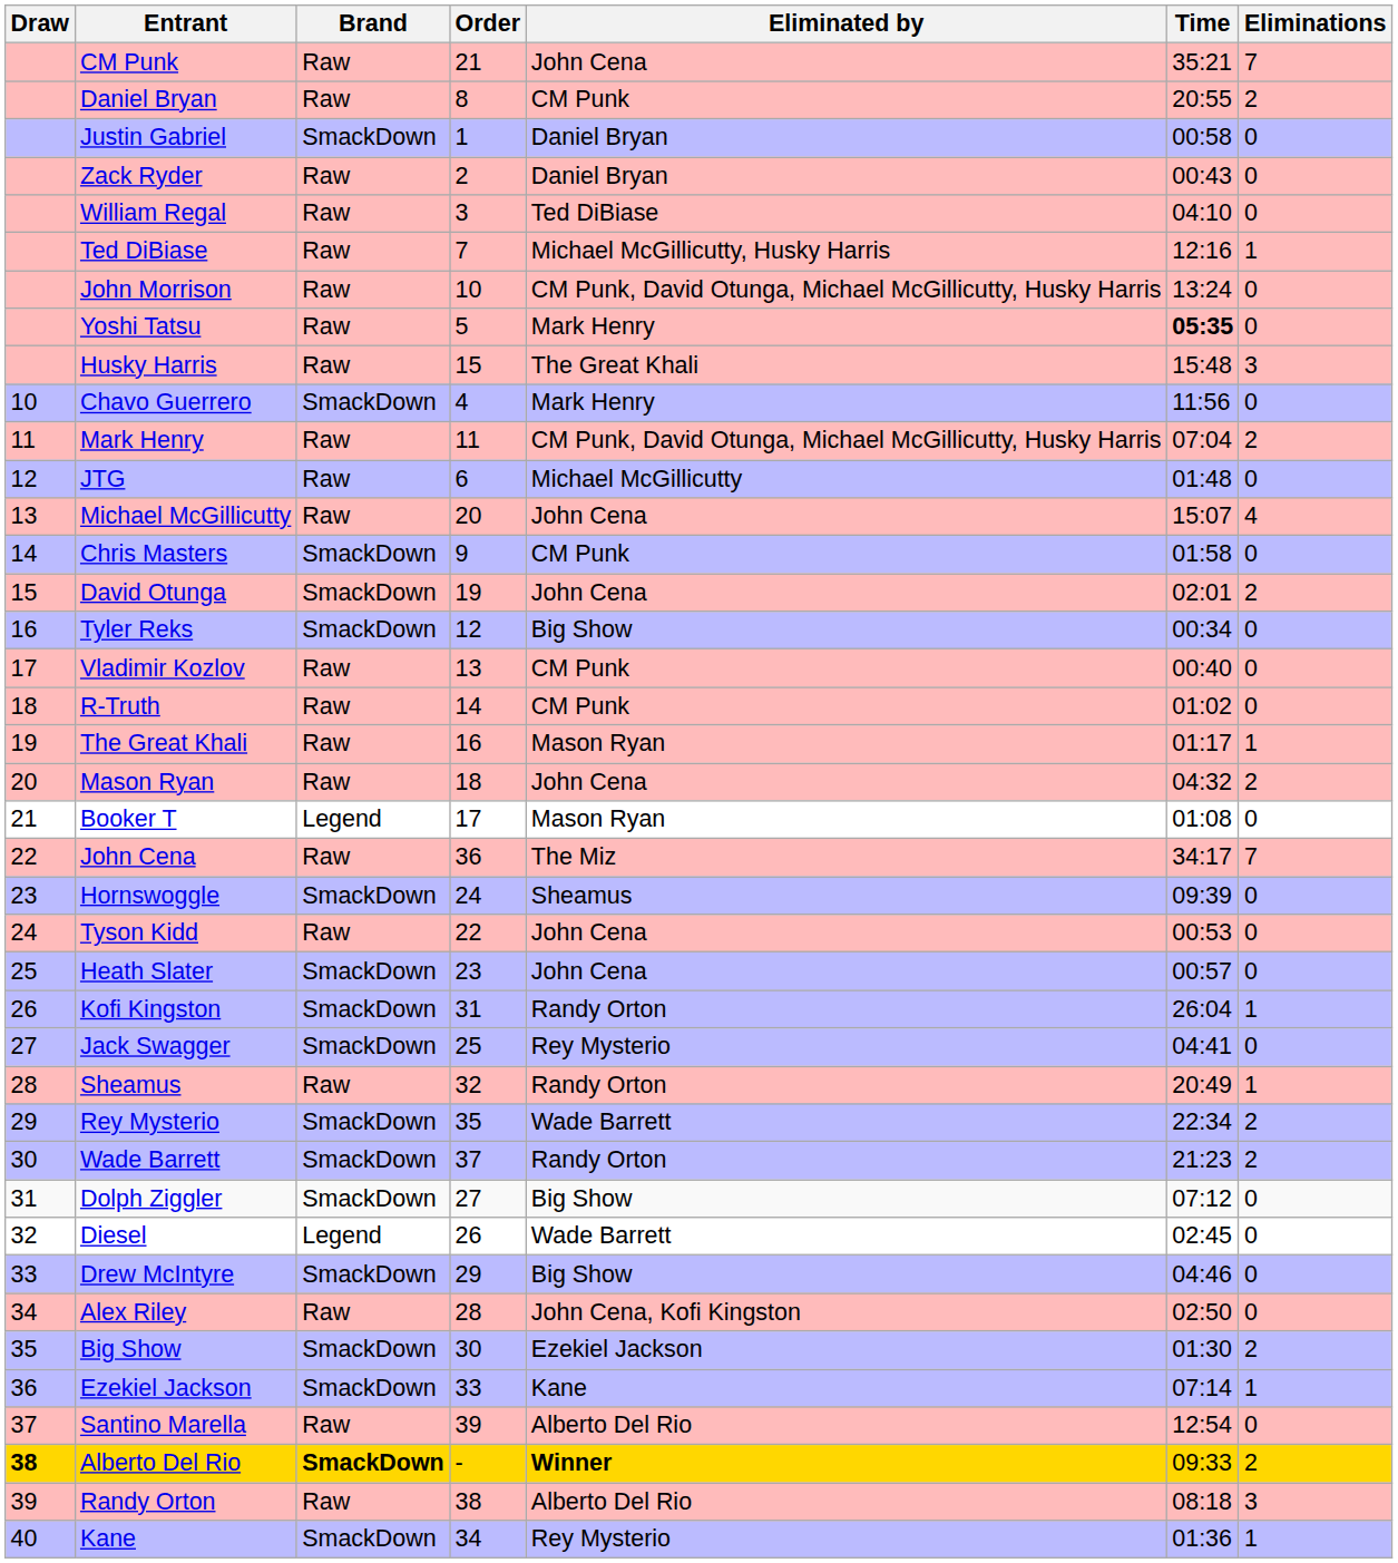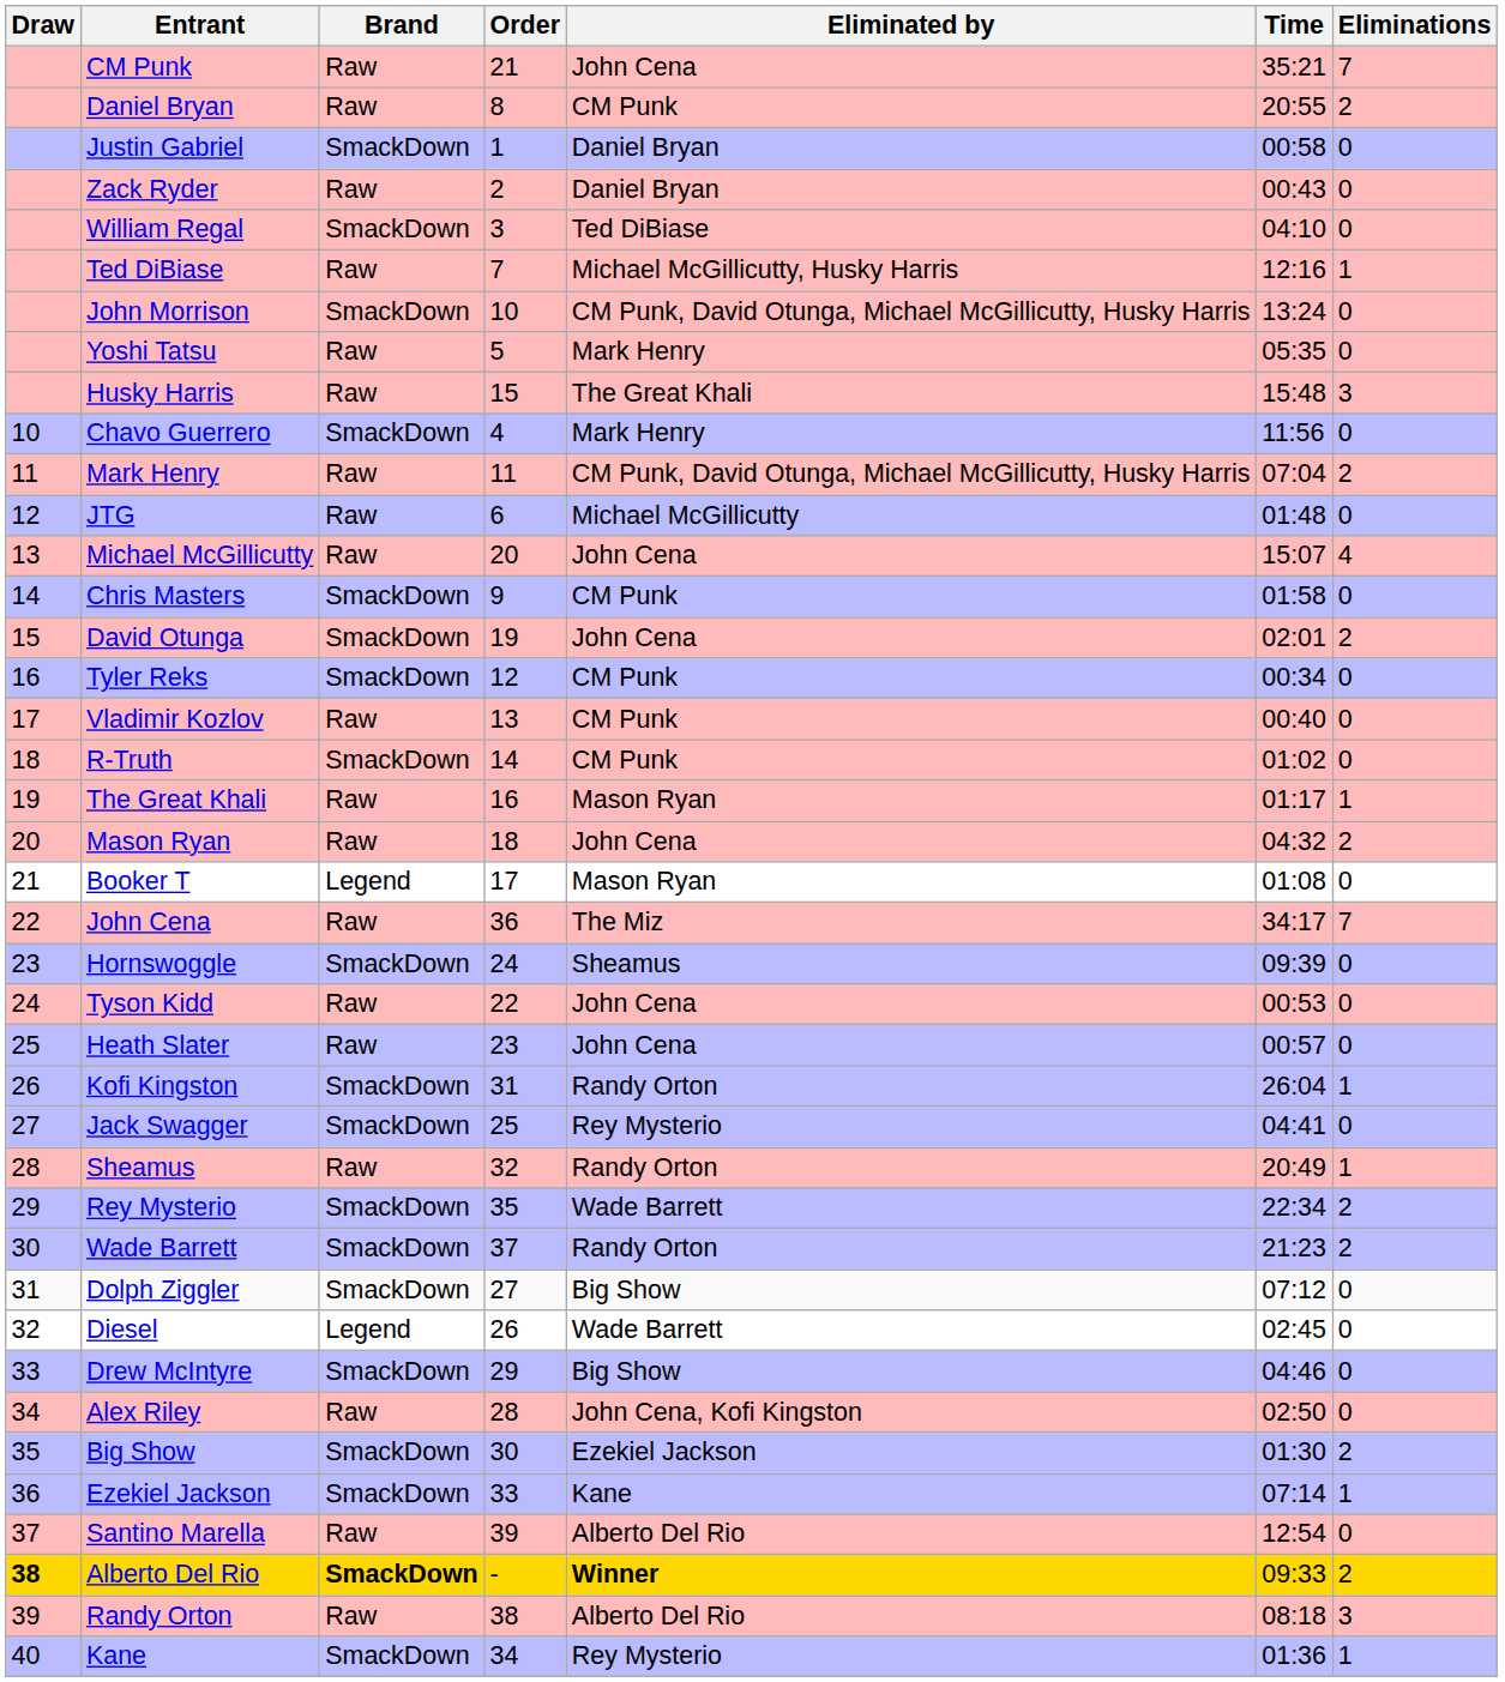William Regal | Brand: Raw -> SmackDown
John Morrison | Brand: Raw -> SmackDown
Yoshi Tatsu | Time: bold -> normal
Tyler Reks | Eliminated by: Big Show -> CM Punk
R-Truth | Brand: Raw -> SmackDown
Heath Slater | Brand: SmackDown -> Raw
